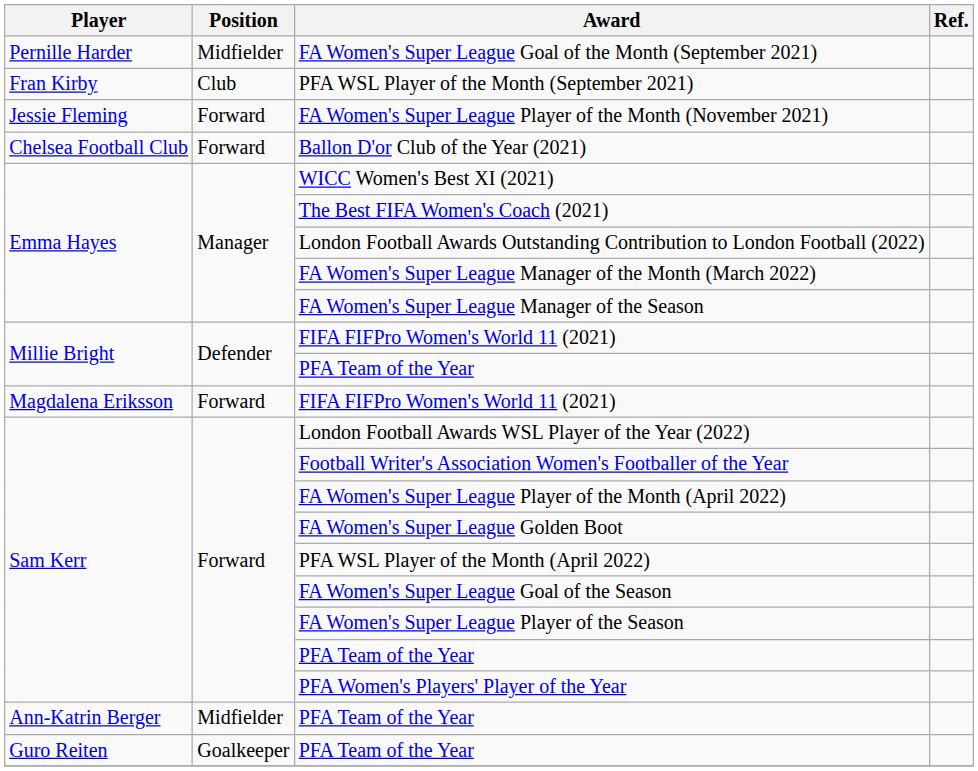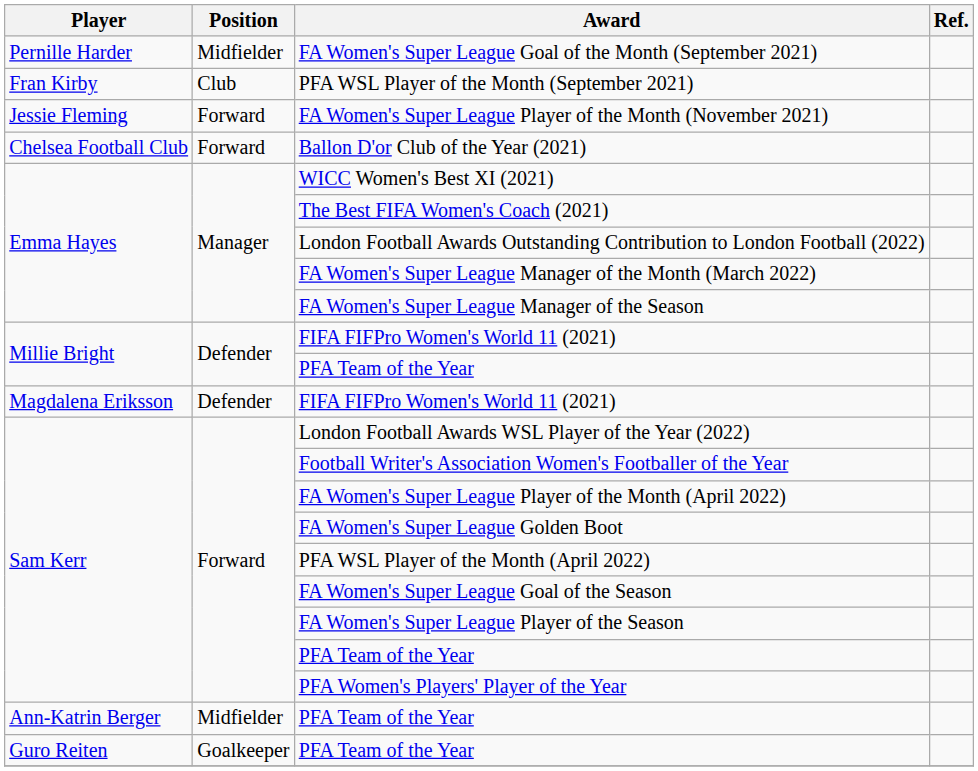Magdalena Eriksson / FIFA FIFPro Women's World 11 (2021) | Position: Forward -> Defender
